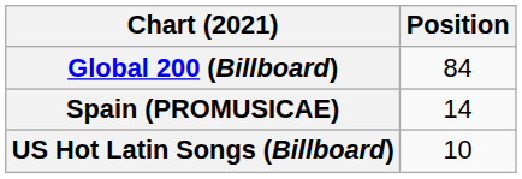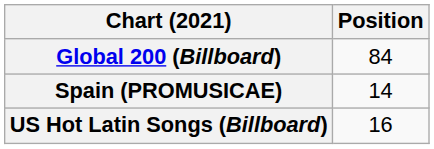US Hot Latin Songs (Billboard) | Position: 10 -> 16
